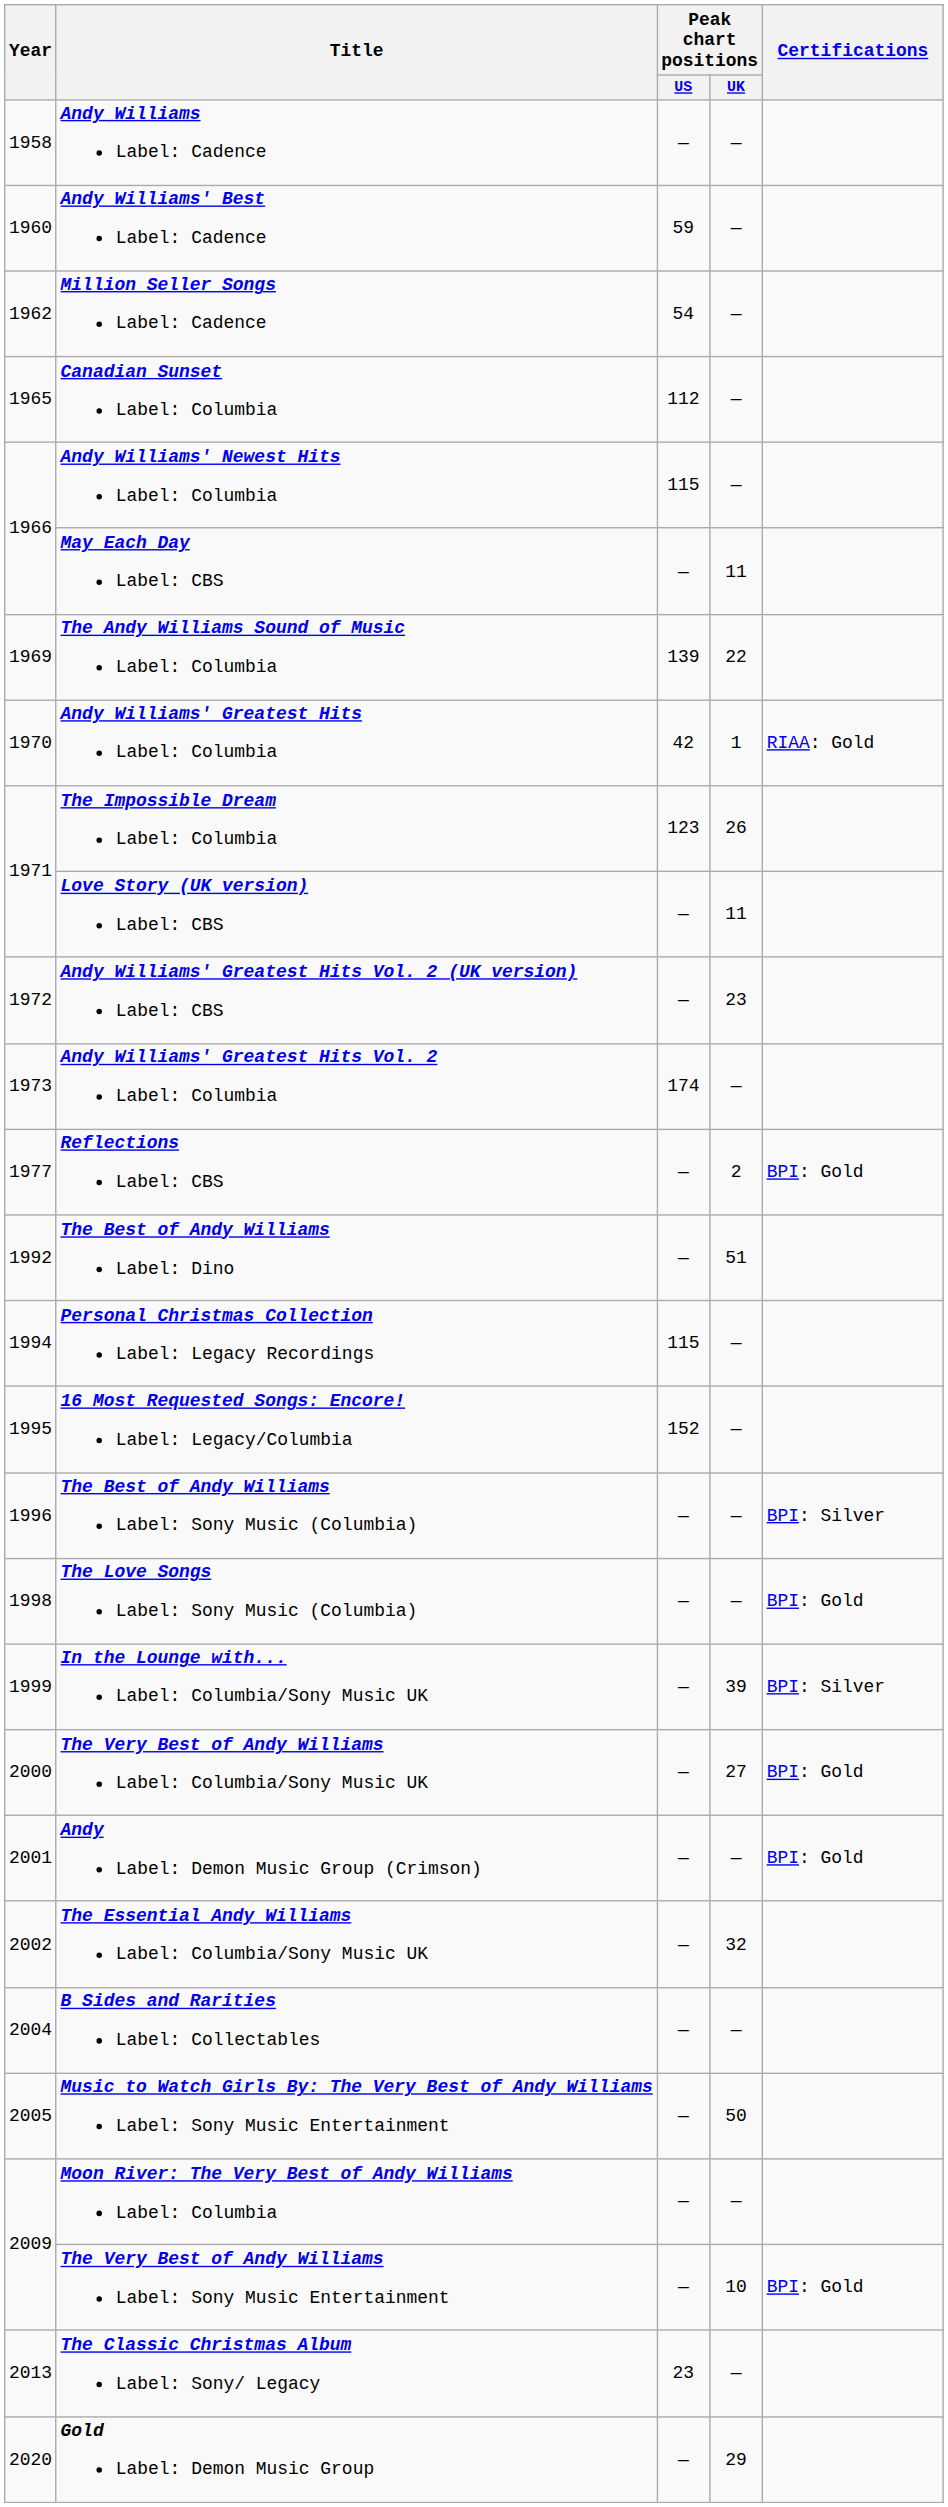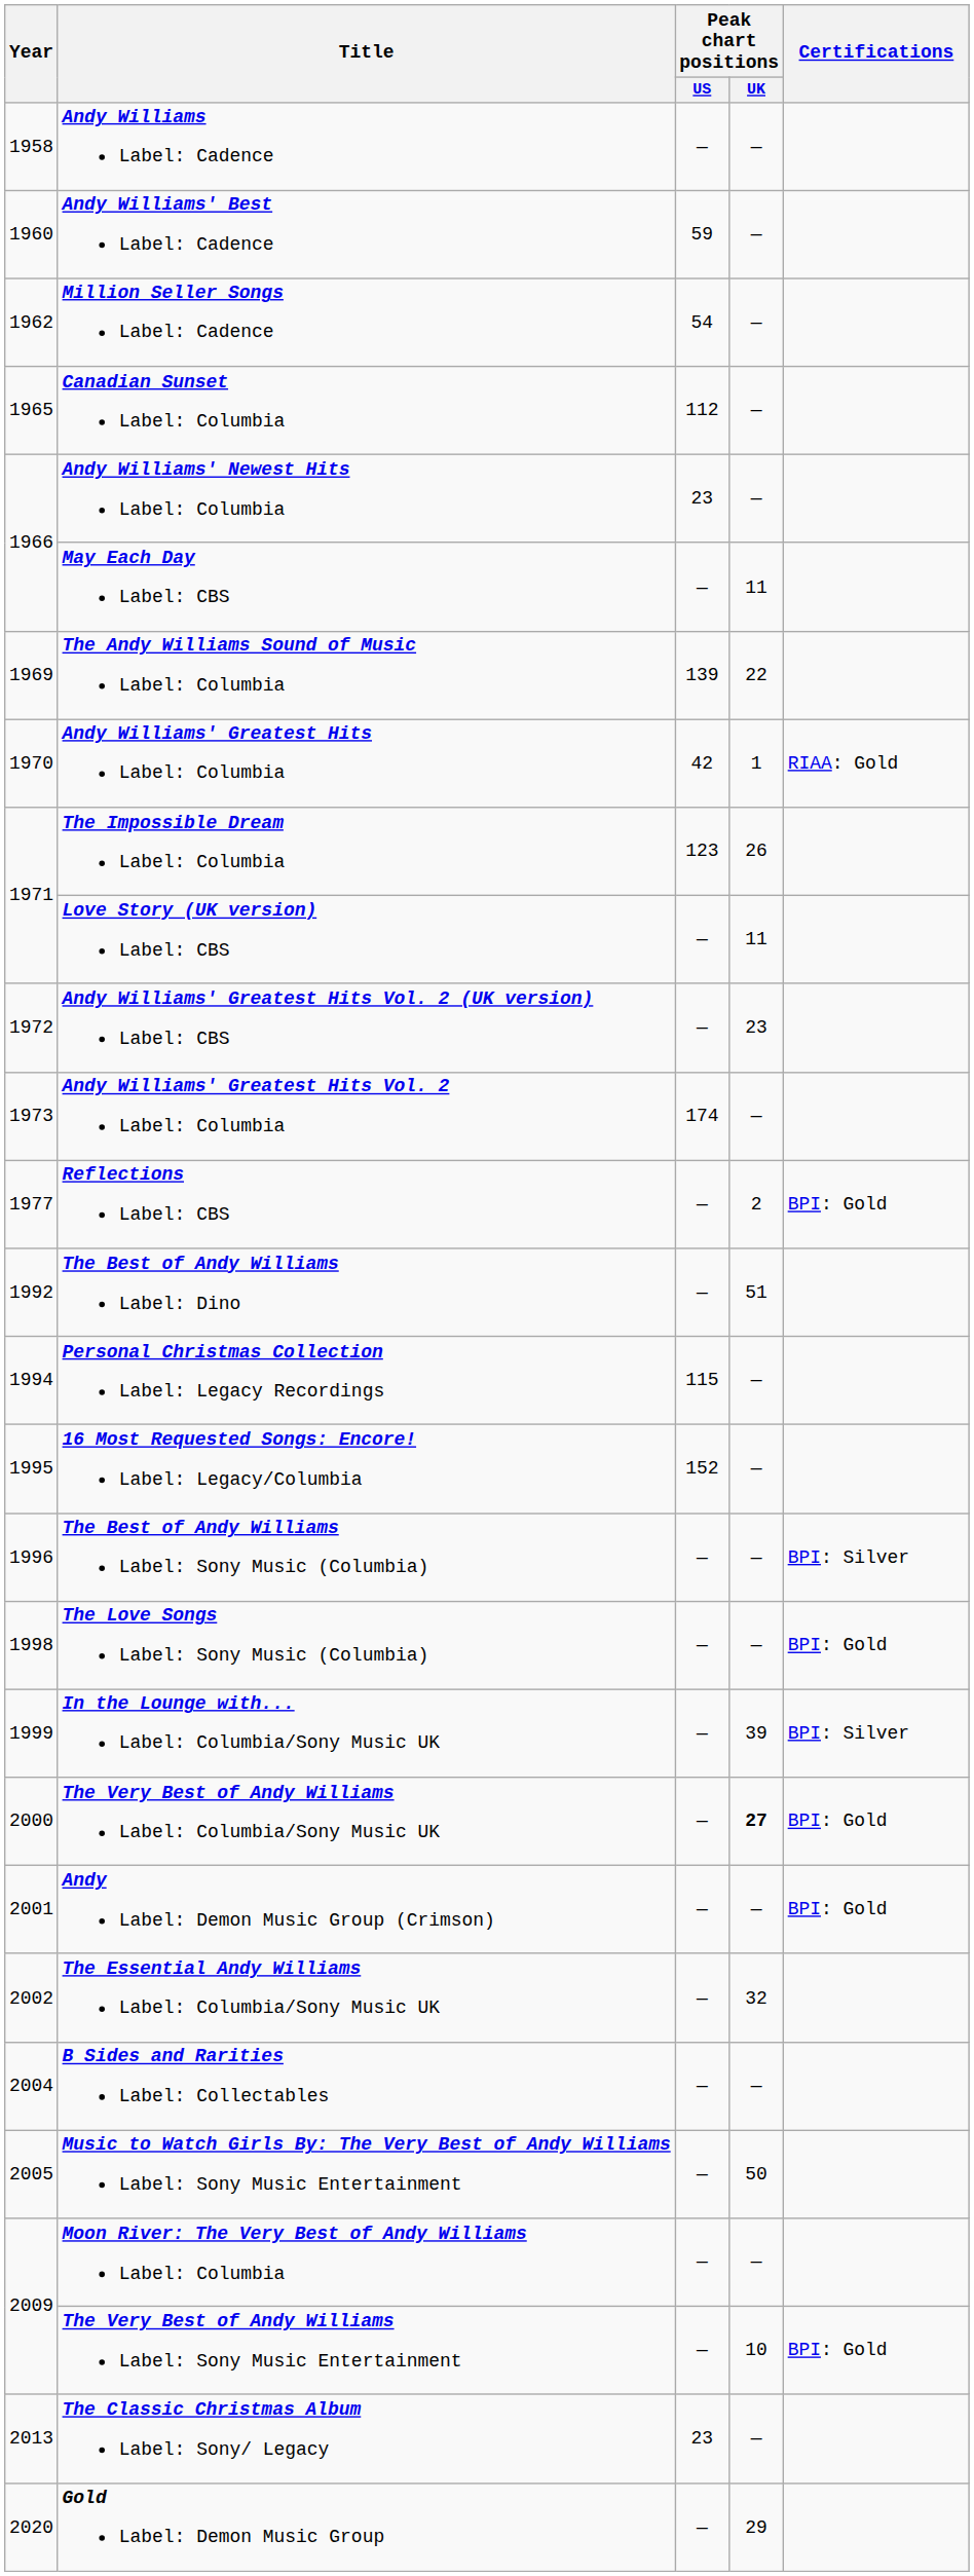Andy Williams' Newest Hits Label: Columbia | Peak chart positions / US: 115 -> 23
The Very Best of Andy Williams Label: Columbia/Sony Music UK | Peak chart positions / UK: normal -> bold
